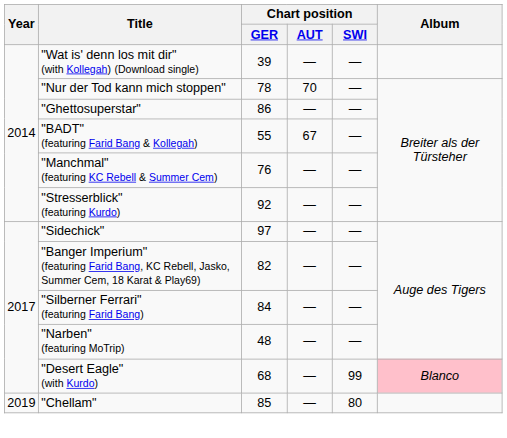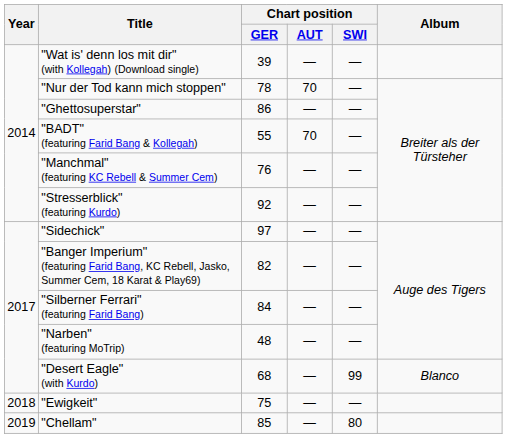"BADT" (featuring Farid Bang & Kollegah) | Chart position / AUT: 67 -> 70
"Desert Eagle" (with Kurdo) | Album: pink background -> no background
+ row: 2018 | "Ewigkeit" | 75 | — | —
